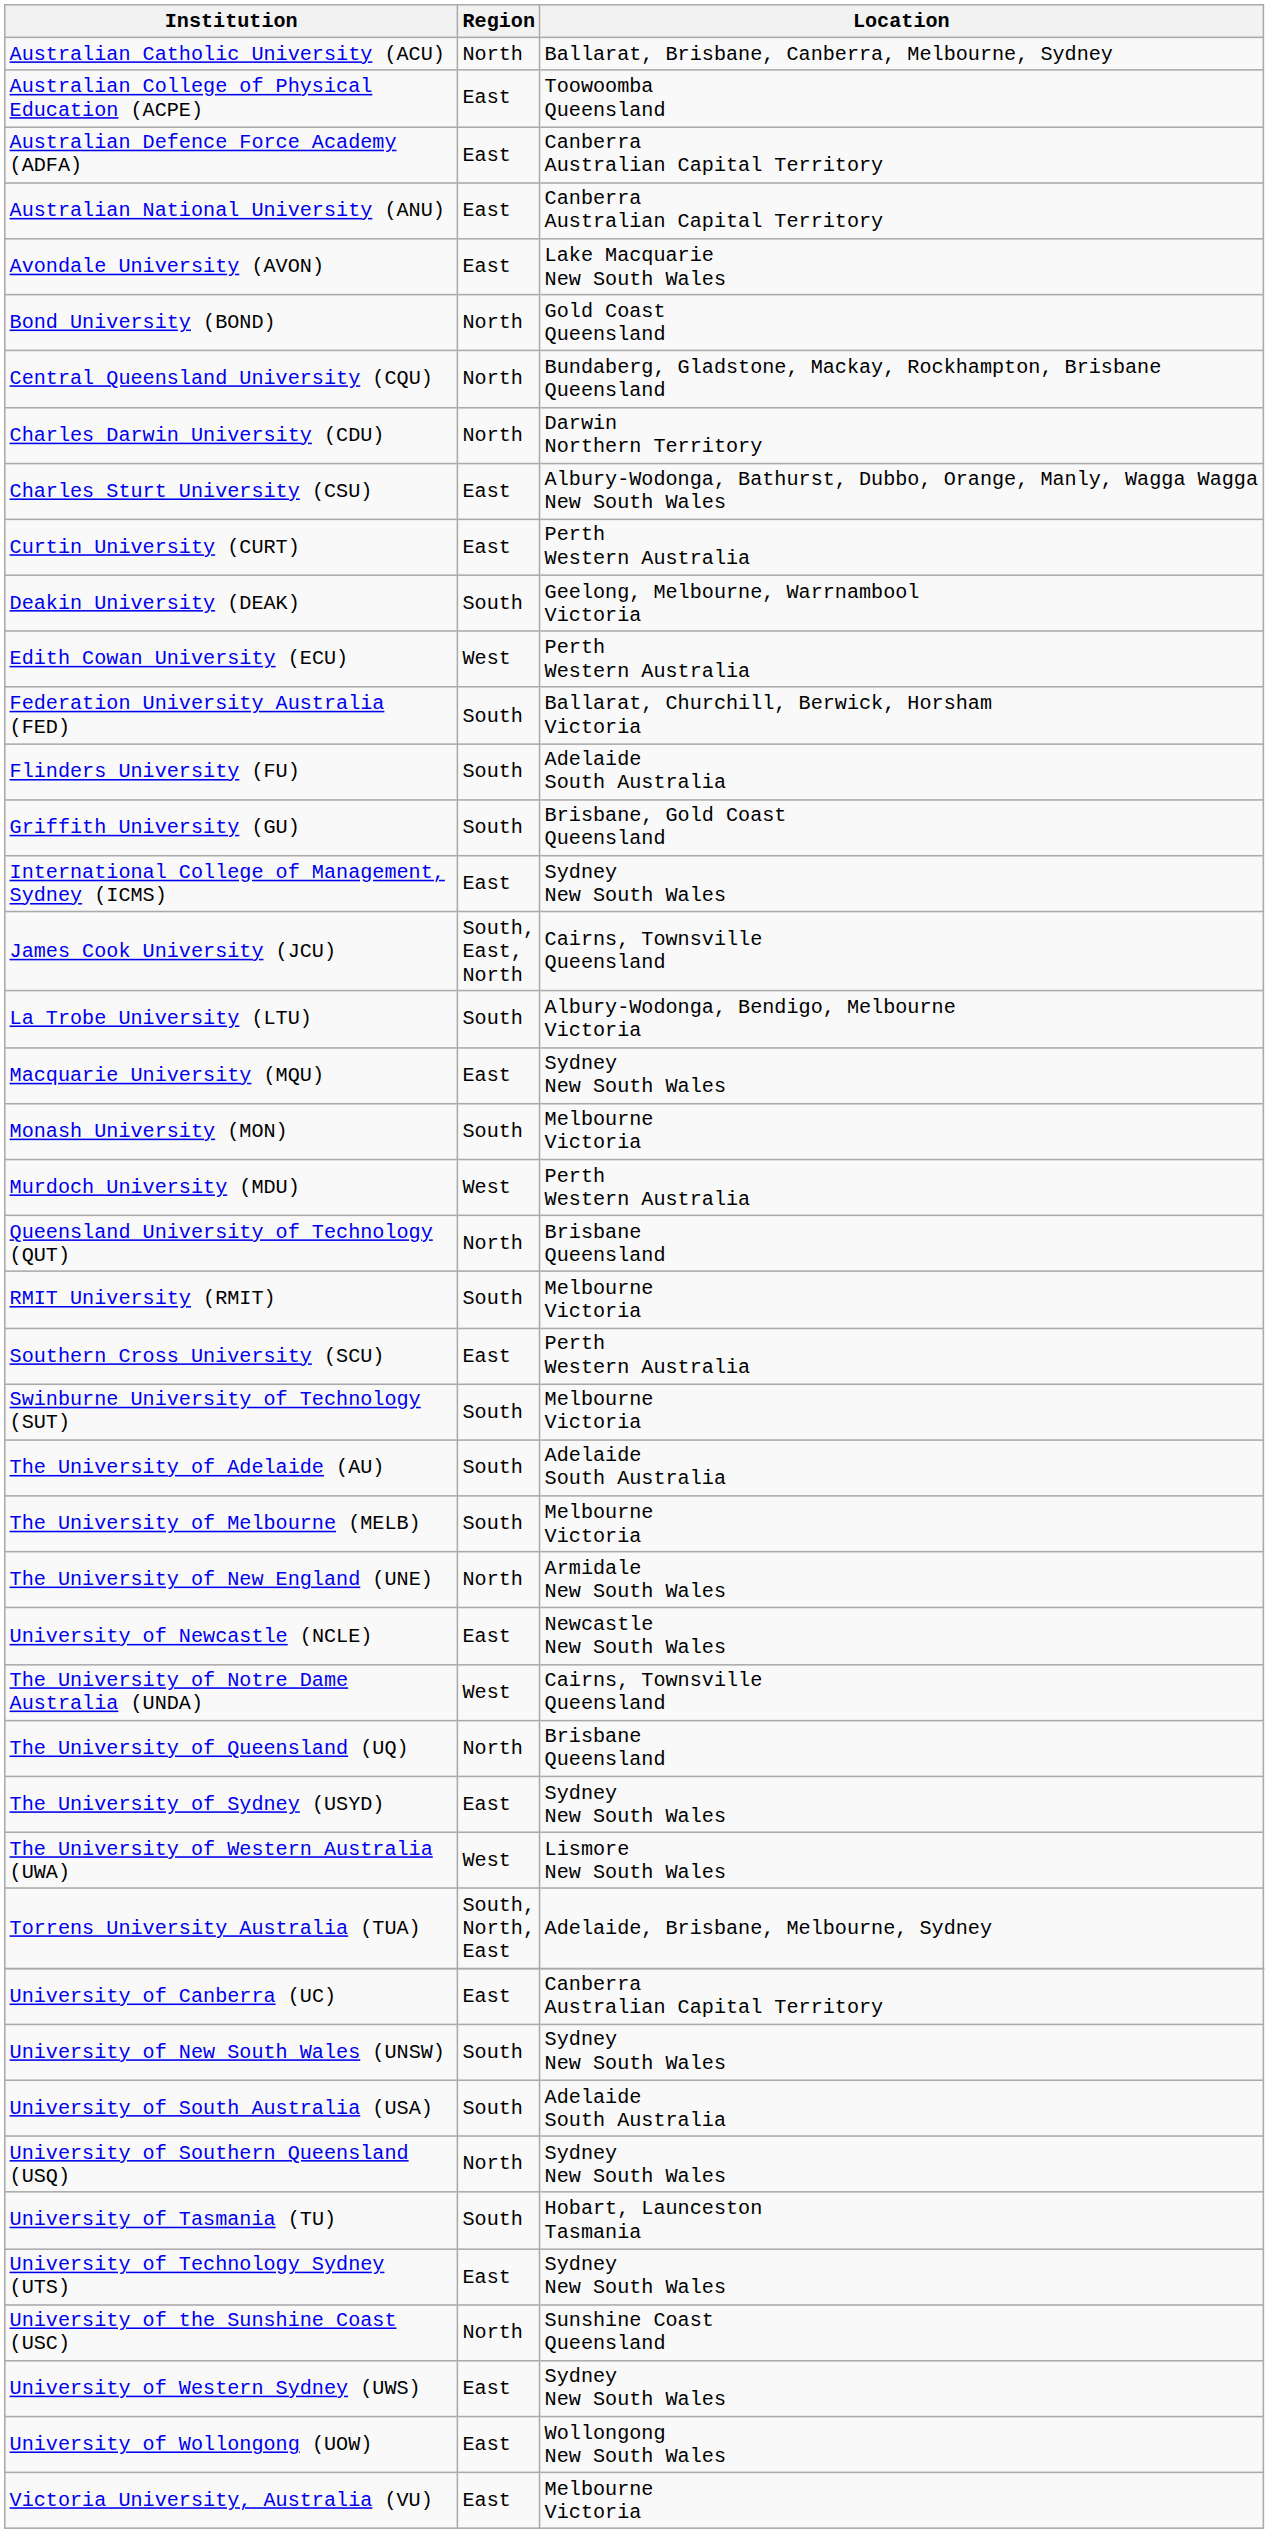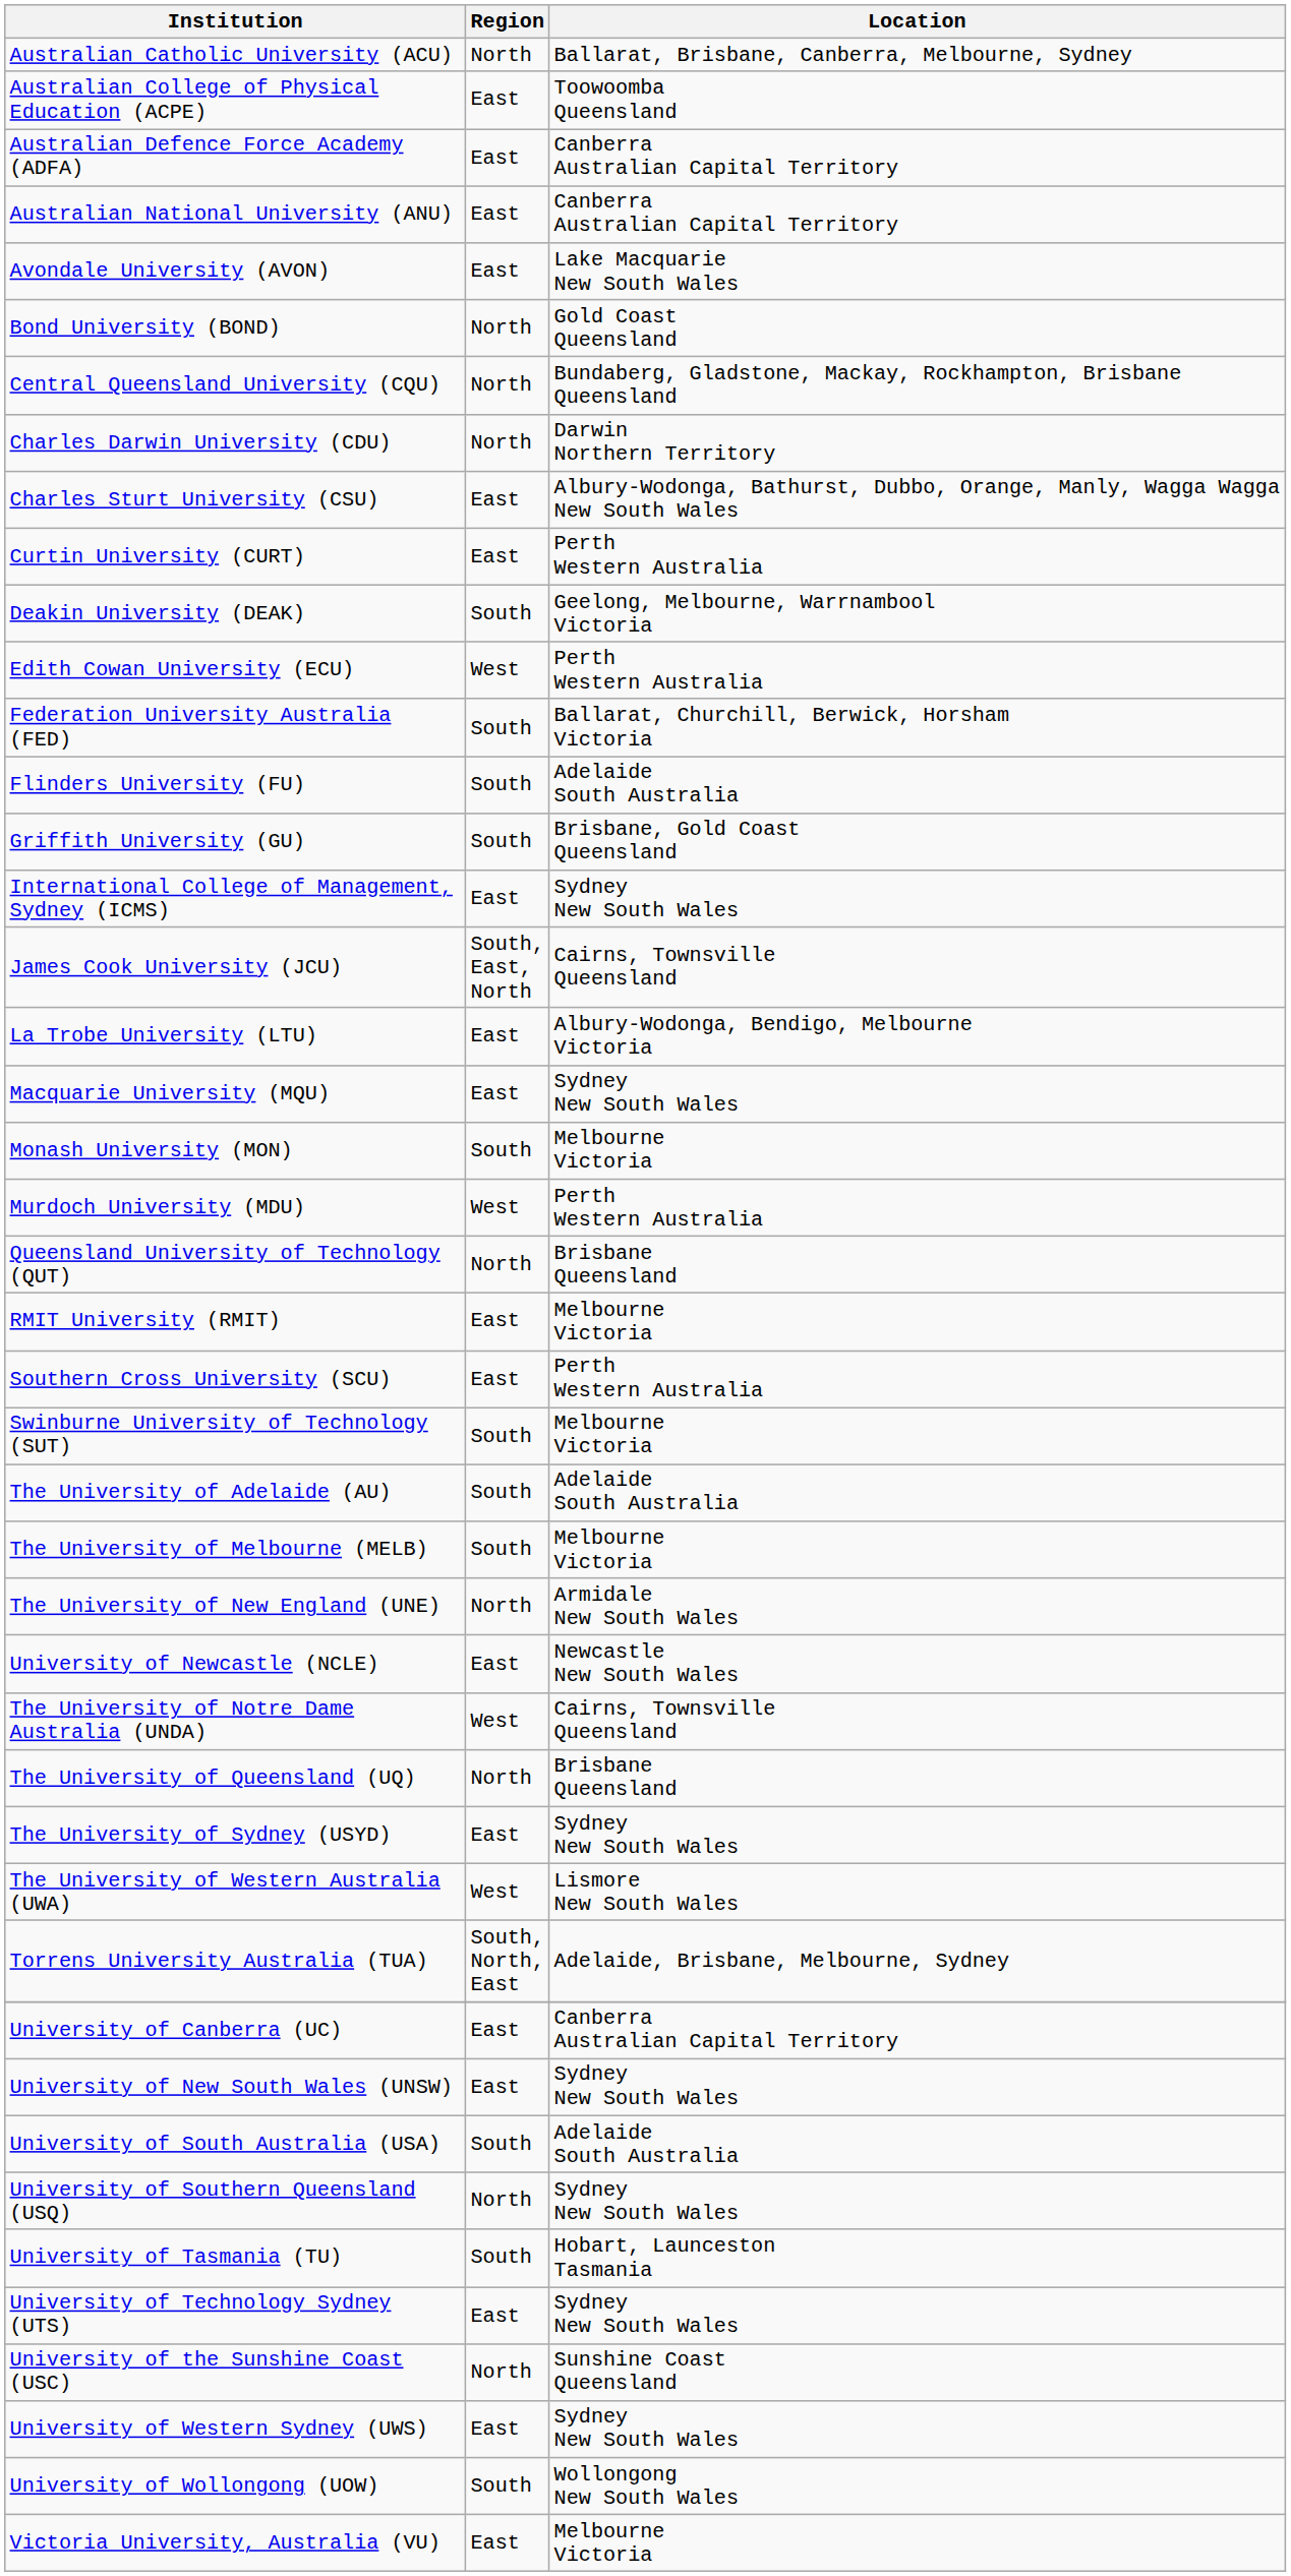La Trobe University (LTU) | Region: South -> East
RMIT University (RMIT) | Region: South -> East
University of New South Wales (UNSW) | Region: South -> East
University of Wollongong (UOW) | Region: East -> South
